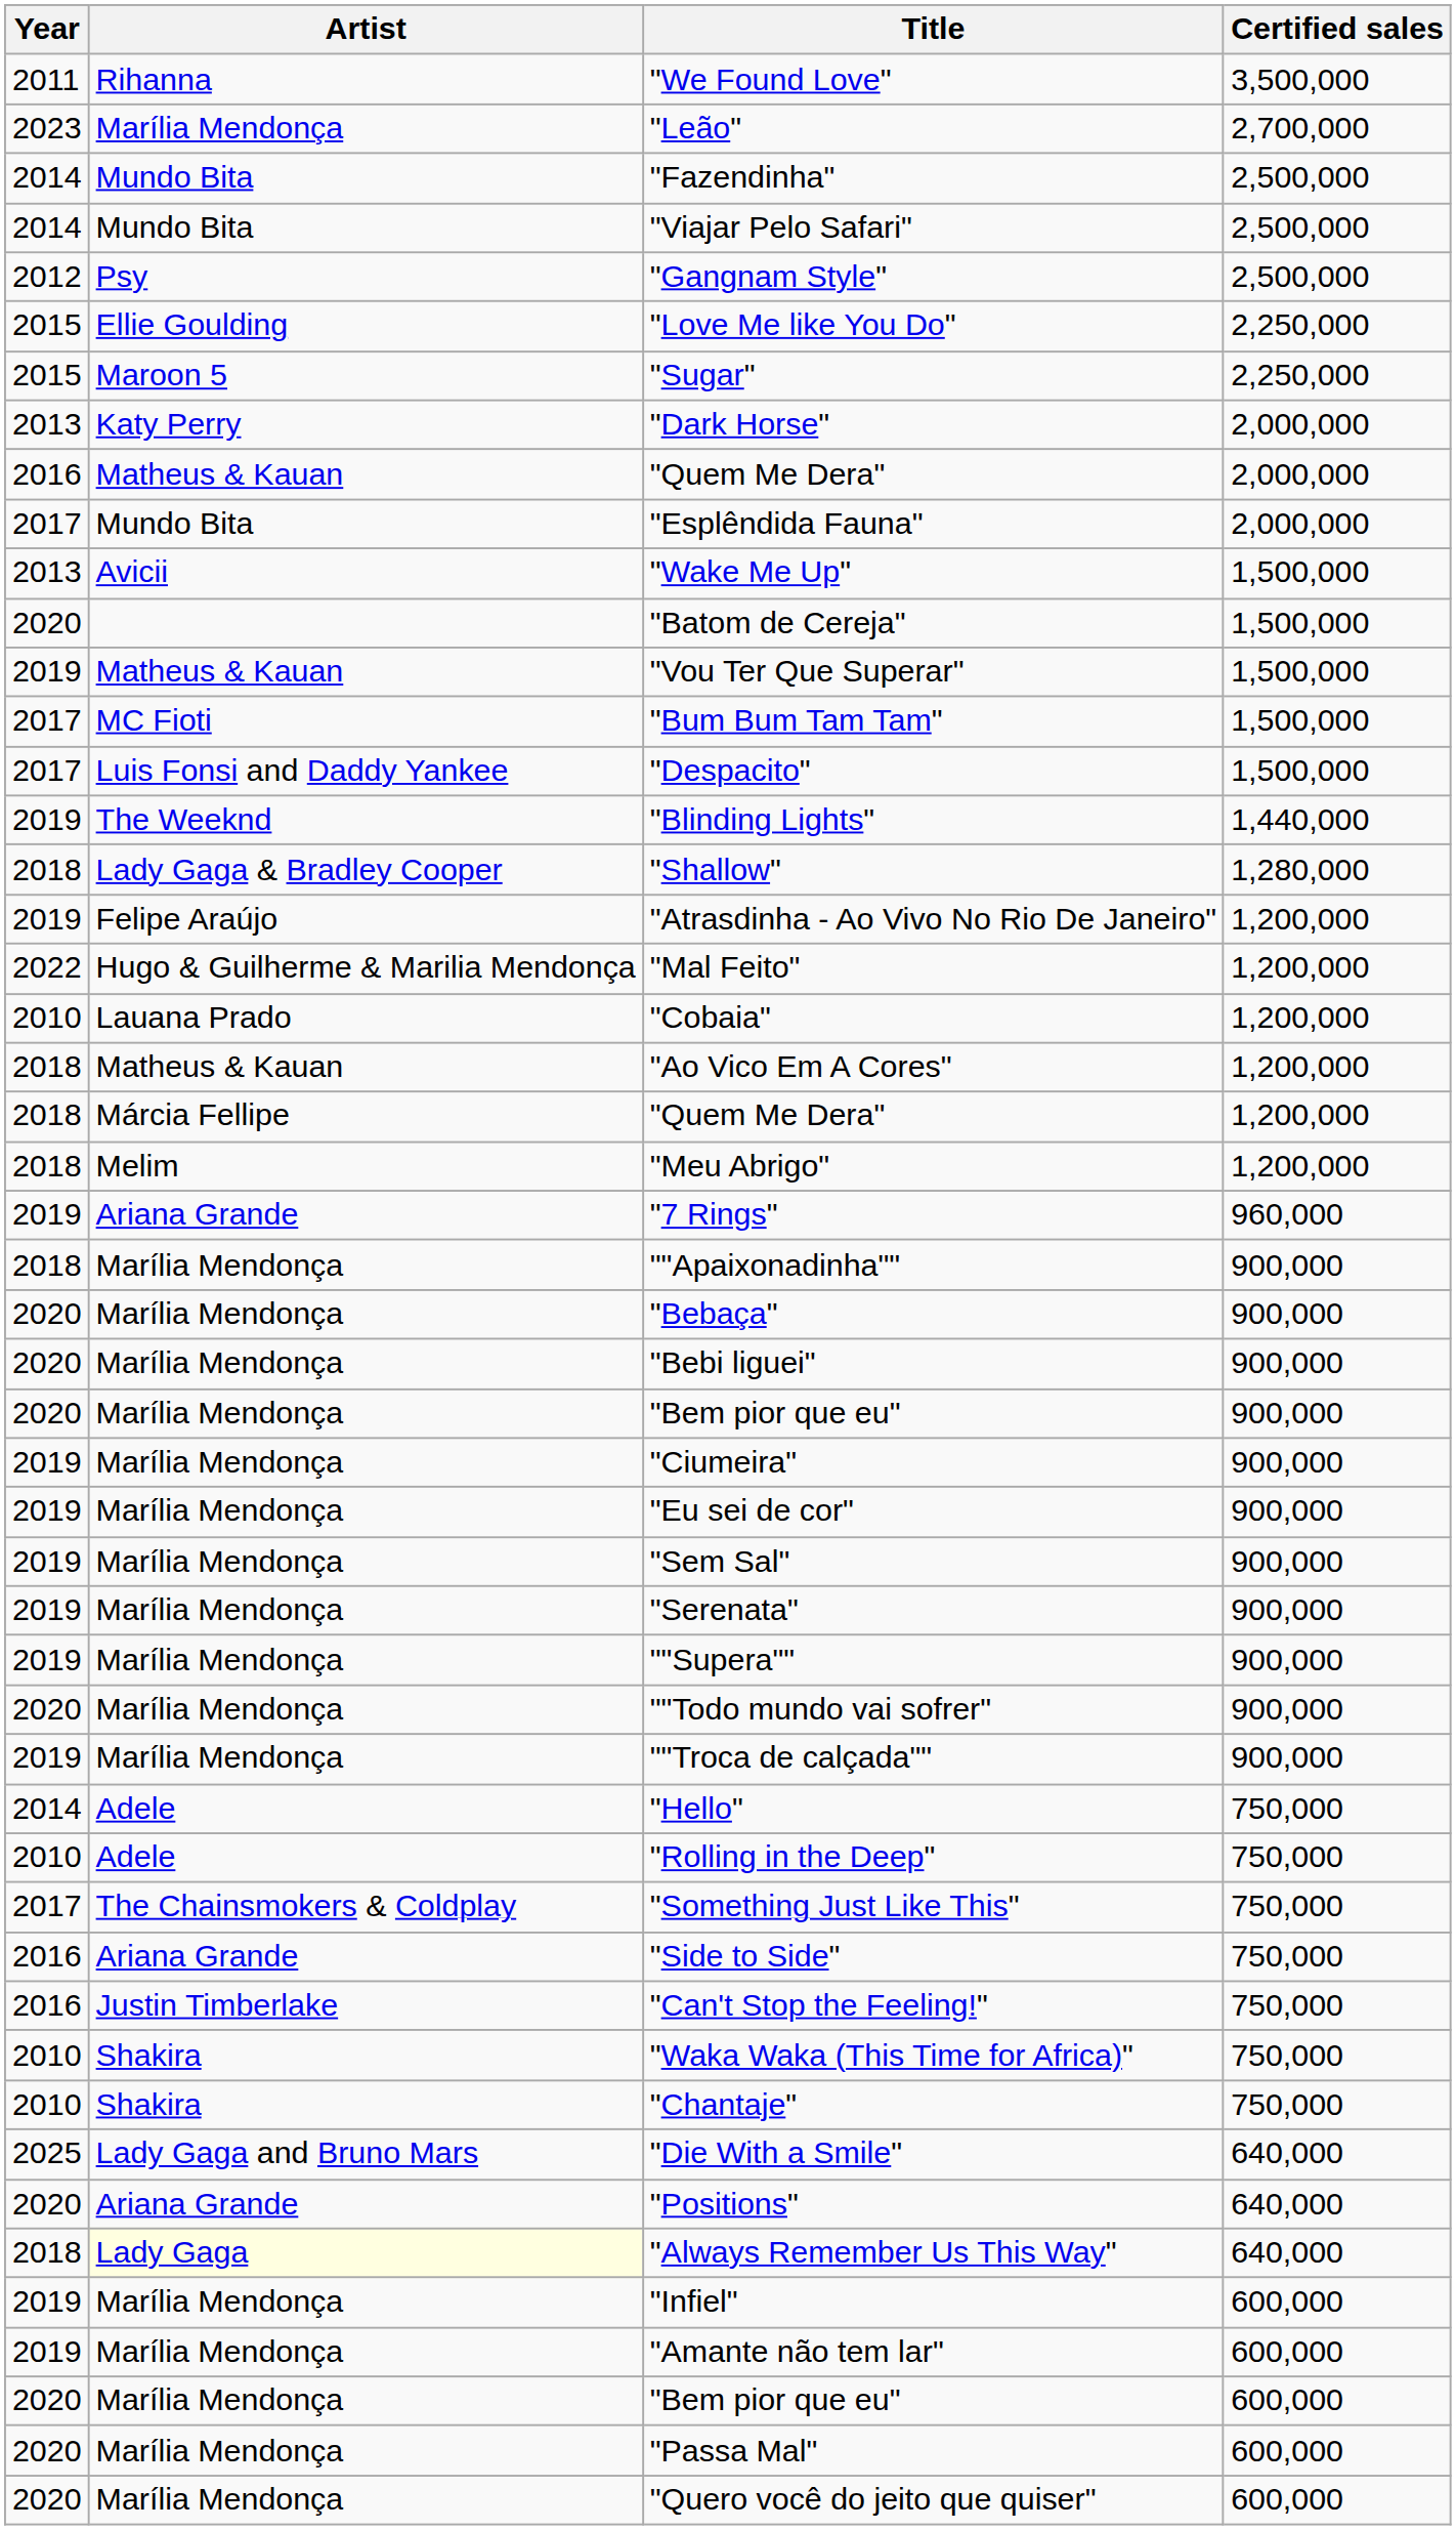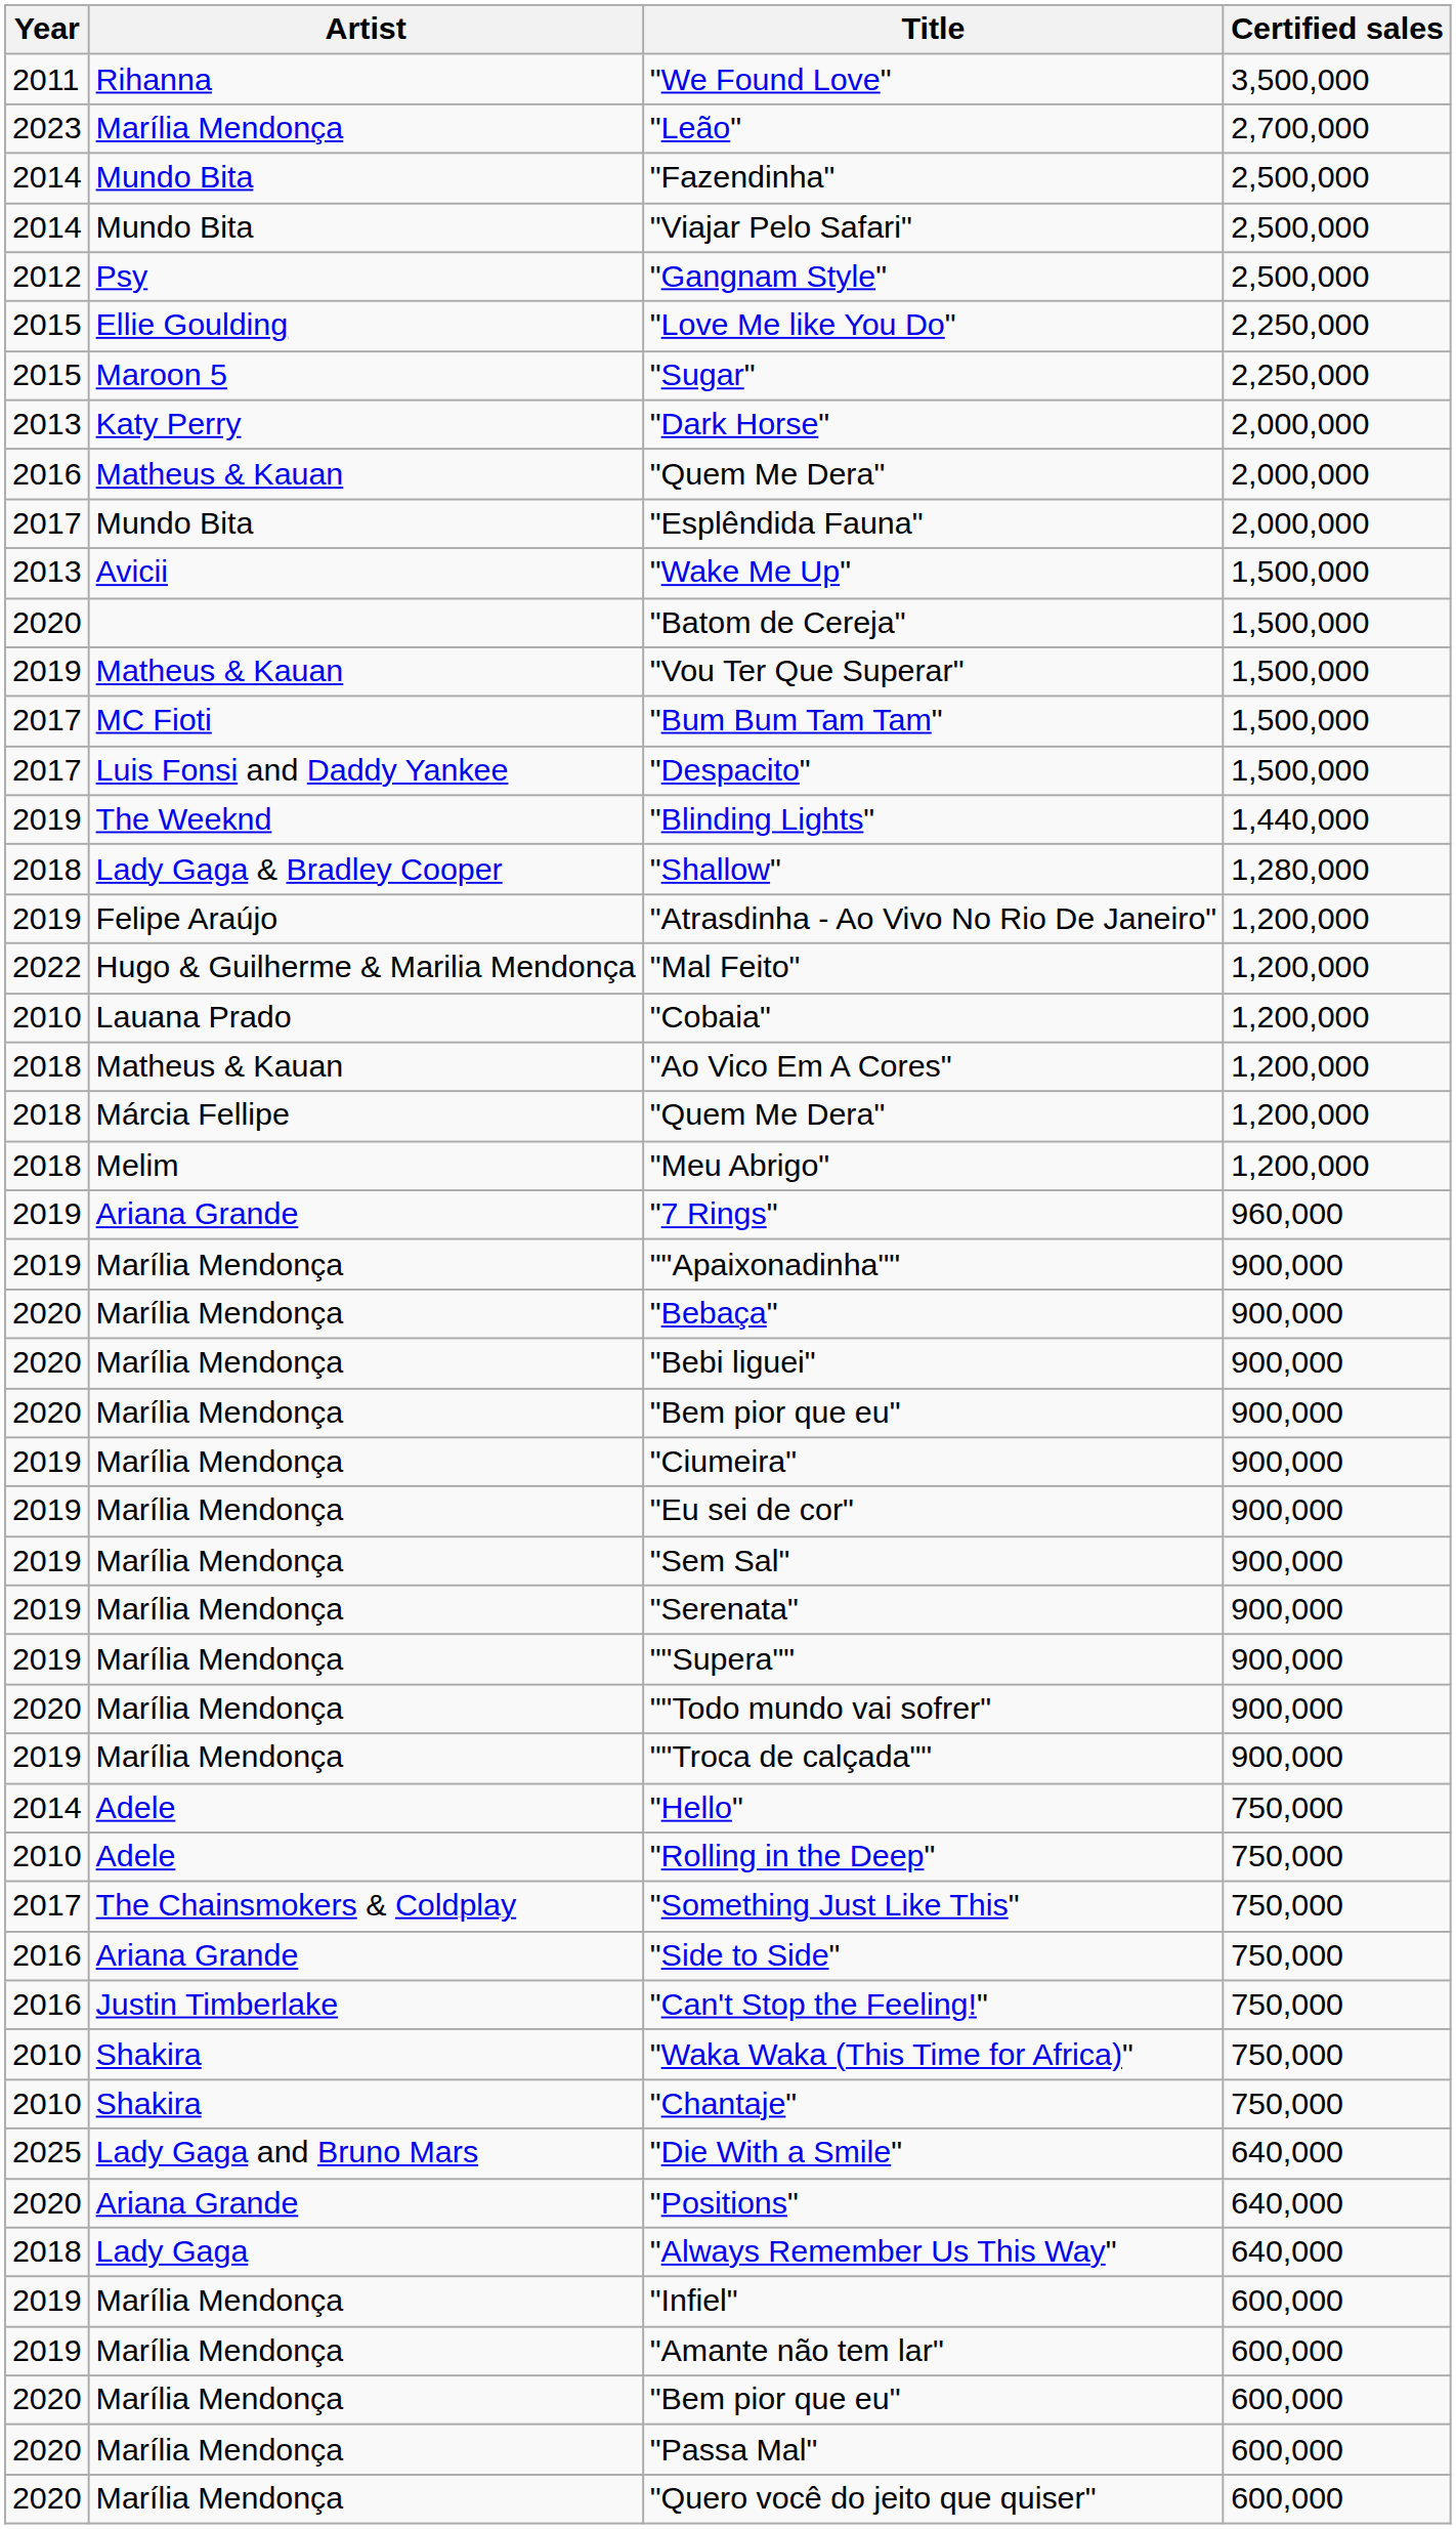""Apaixonadinha"" | Year: 2018 -> 2019
"Always Remember Us This Way" | Artist: lightyellow background -> no background
